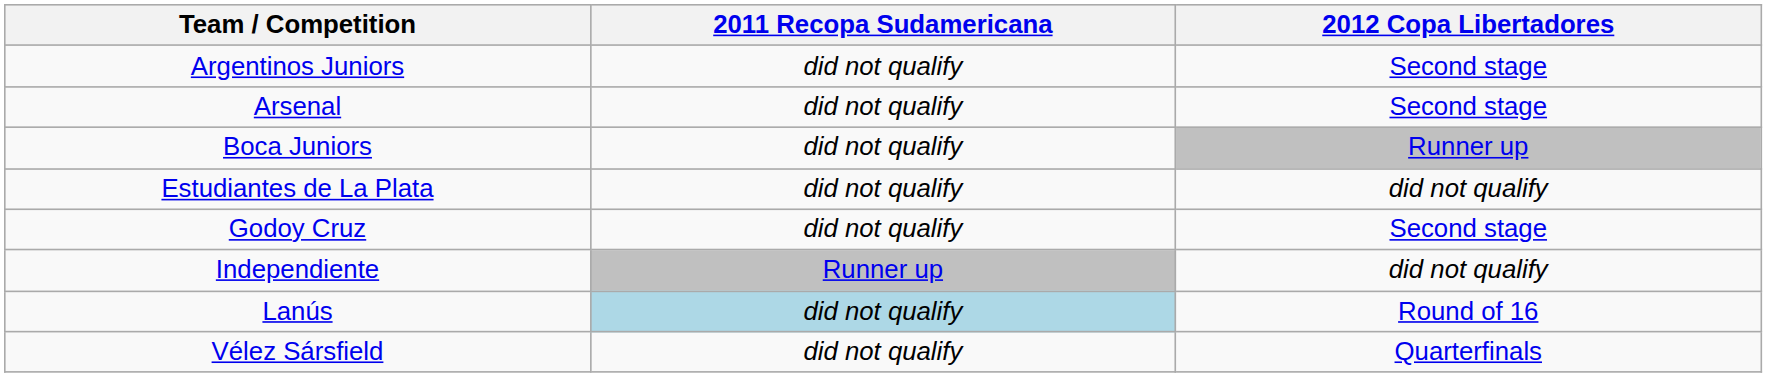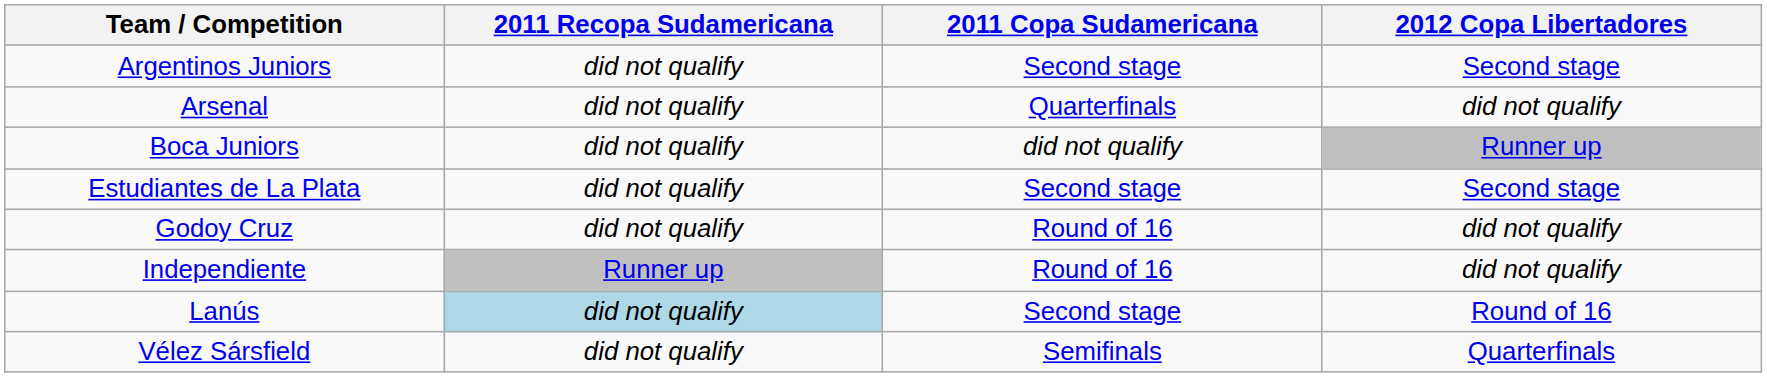+ column: 2011 Copa Sudamericana | Second stage | Quarterfinals | did not qualify | Second stage | Round of 16 | Round of 16 | Second stage | Semifinals
Arsenal | 2012 Copa Libertadores: Second stage -> did not qualify
Estudiantes de La Plata | 2012 Copa Libertadores: did not qualify -> Second stage
Godoy Cruz | 2012 Copa Libertadores: Second stage -> did not qualify
